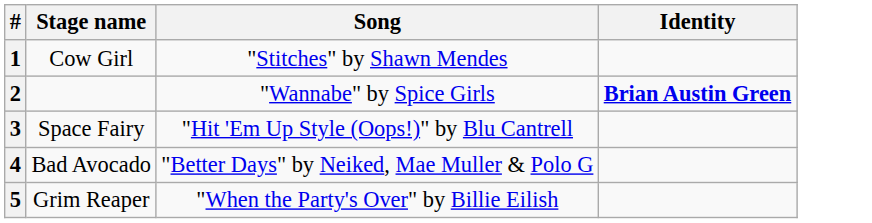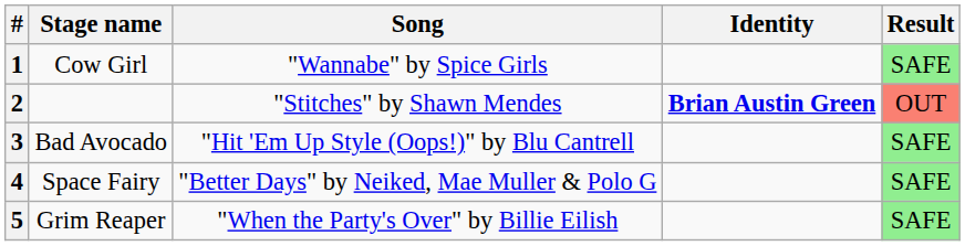+ column: Result | SAFE | OUT | SAFE | SAFE | SAFE
1 | Song: "Stitches" by Shawn Mendes -> "Wannabe" by Spice Girls
2 | Song: "Wannabe" by Spice Girls -> "Stitches" by Shawn Mendes
3 | Stage name: Space Fairy -> Bad Avocado
4 | Stage name: Bad Avocado -> Space Fairy
